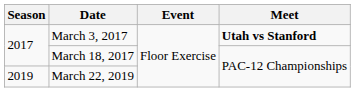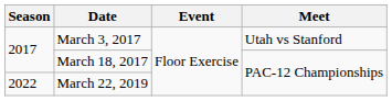March 3, 2017 | Meet: bold -> normal
March 22, 2019 | Season: 2019 -> 2022
